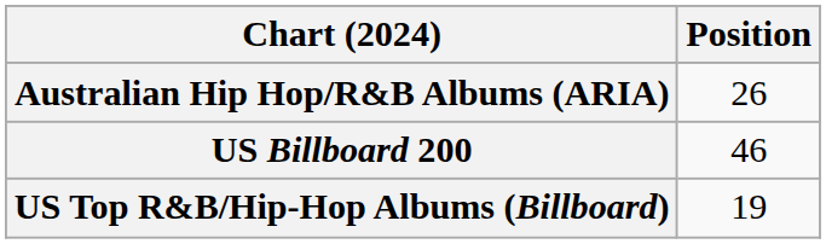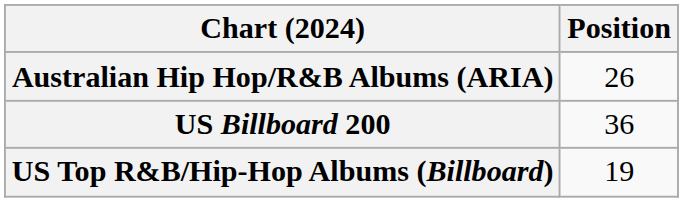US Billboard 200 | Position: 46 -> 36
